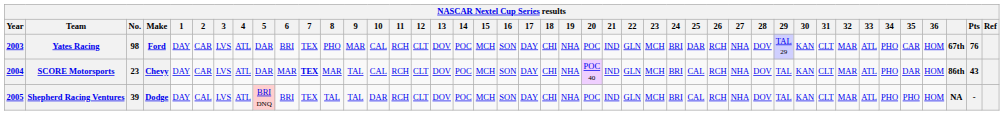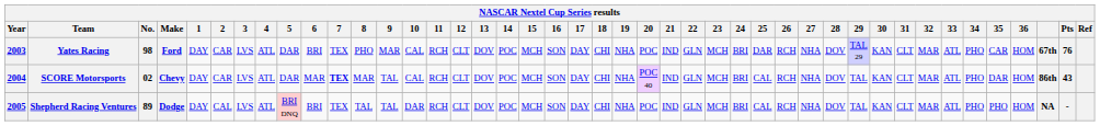SCORE Motorsports | No.: 23 -> 02
Shepherd Racing Ventures | No.: 39 -> 89
